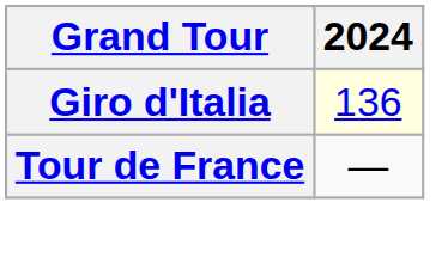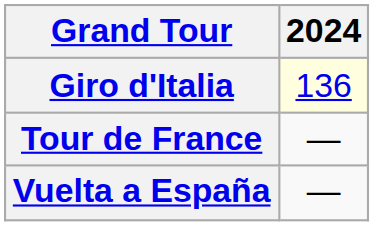+ row: Vuelta a España | —
